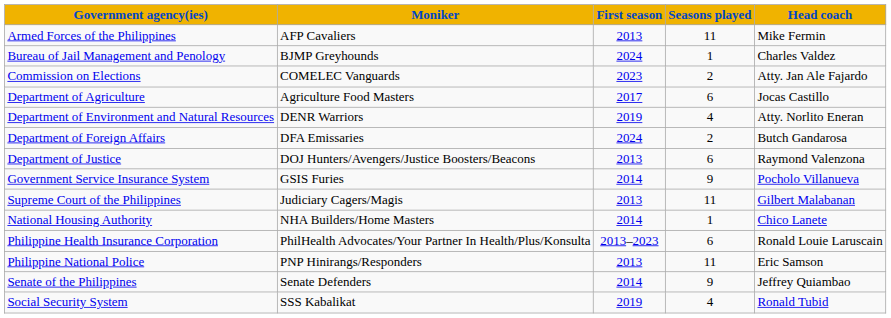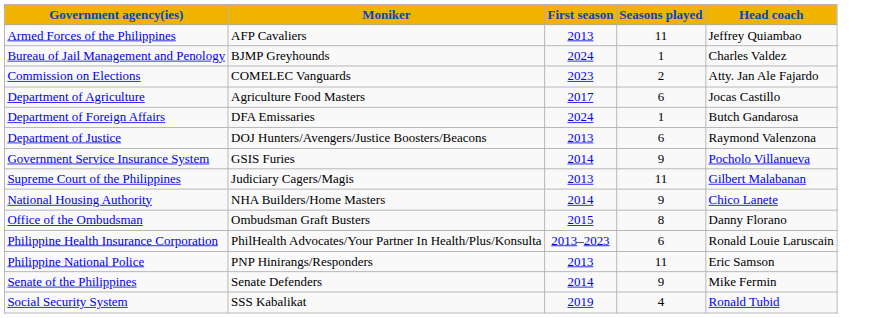Armed Forces of the Philippines | Head coach: Mike Fermin -> Jeffrey Quiambao
- row: Department of Environment and Natural Resources | DENR Warriors | 2019 | 4 | Atty. Norlito Eneran
Department of Foreign Affairs | Seasons played: 2 -> 1
National Housing Authority | Seasons played: 1 -> 9
+ row: Office of the Ombudsman | Ombudsman Graft Busters | 2015 | 8 | Danny Florano
Senate of the Philippines | Head coach: Jeffrey Quiambao -> Mike Fermin
